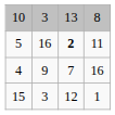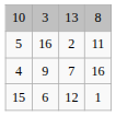5 | column 3: bold -> normal
15 | column 2: 3 -> 6
